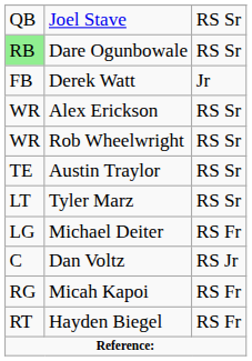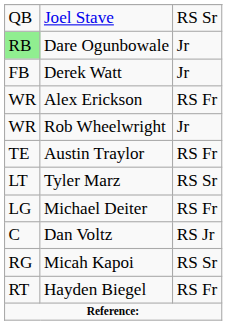Dare Ogunbowale | column 3: RS Sr -> Jr
Alex Erickson | column 3: RS Sr -> RS Fr
Rob Wheelwright | column 3: RS Sr -> Jr
Austin Traylor | column 3: RS Sr -> RS Fr
Micah Kapoi | column 3: RS Fr -> RS Sr
